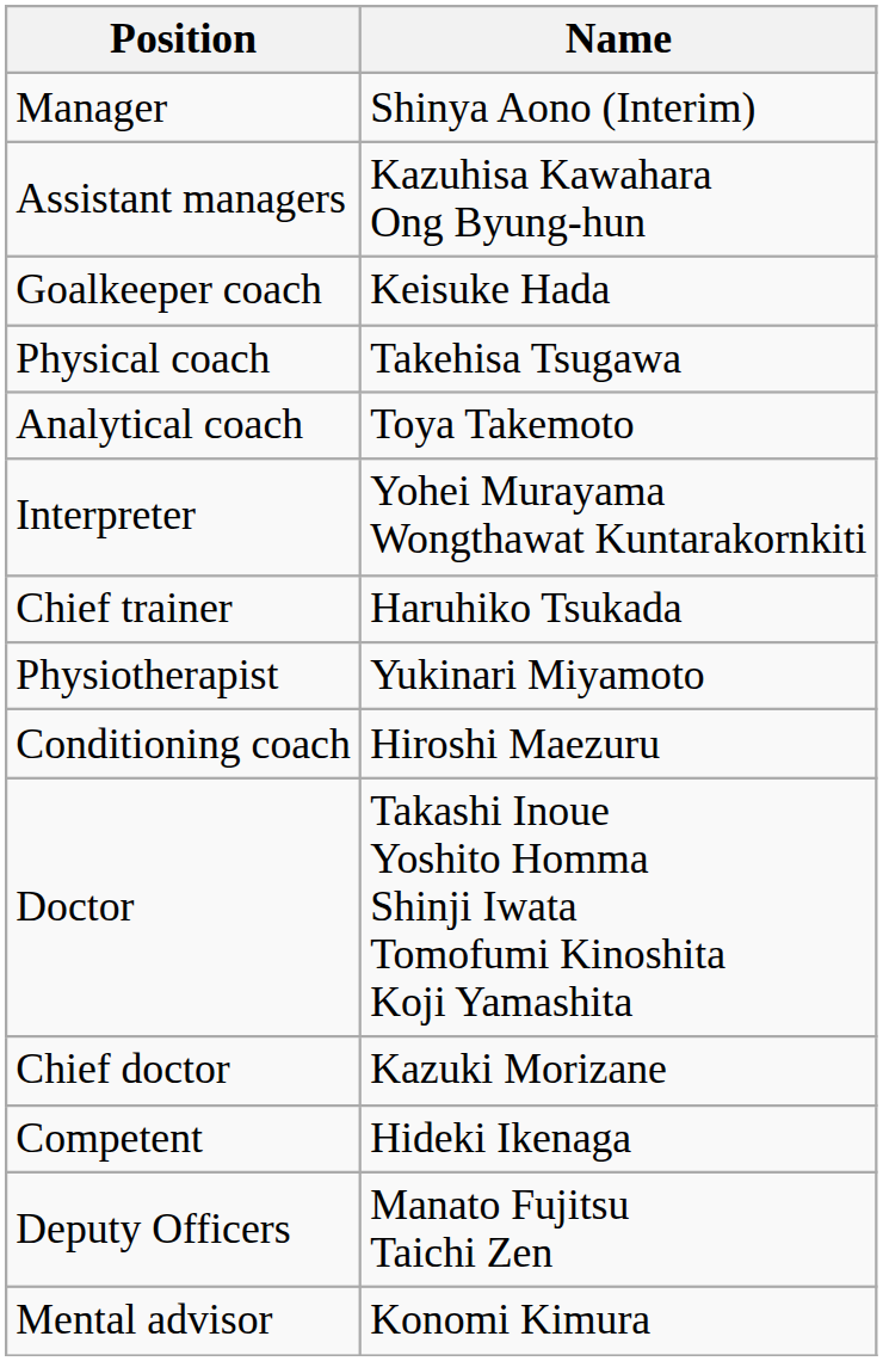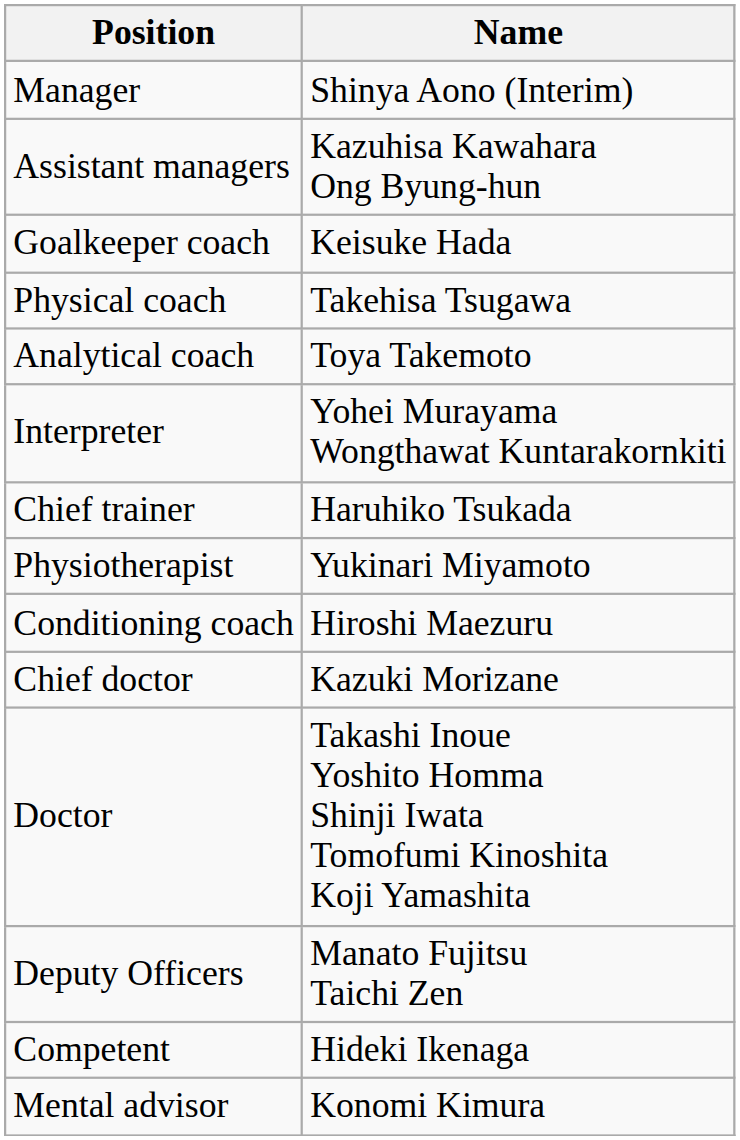rows swapped: Chief doctor <-> Doctor
rows swapped: Competent <-> Deputy Officers
